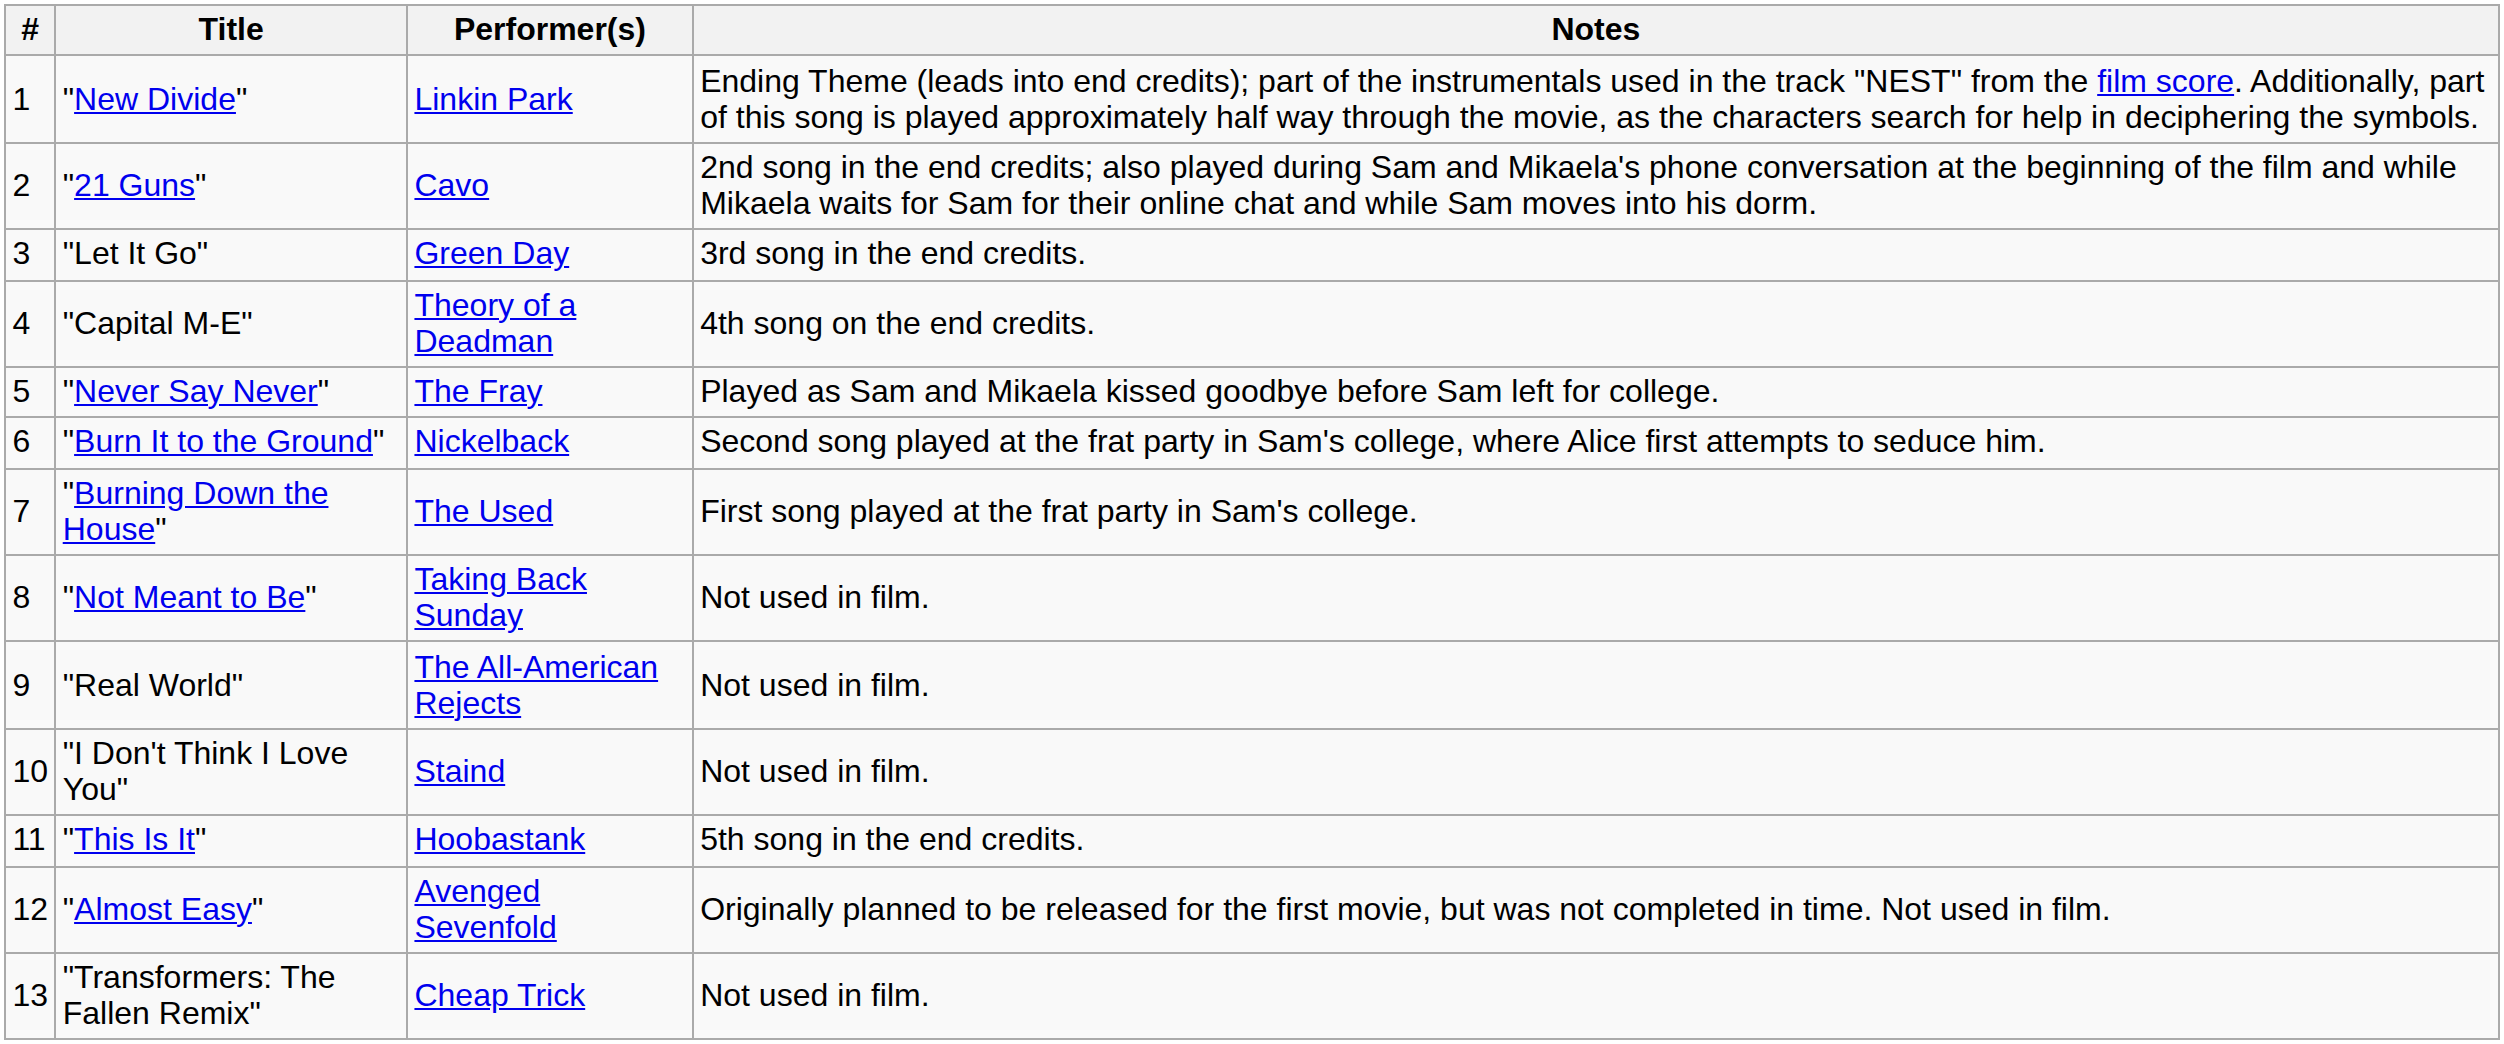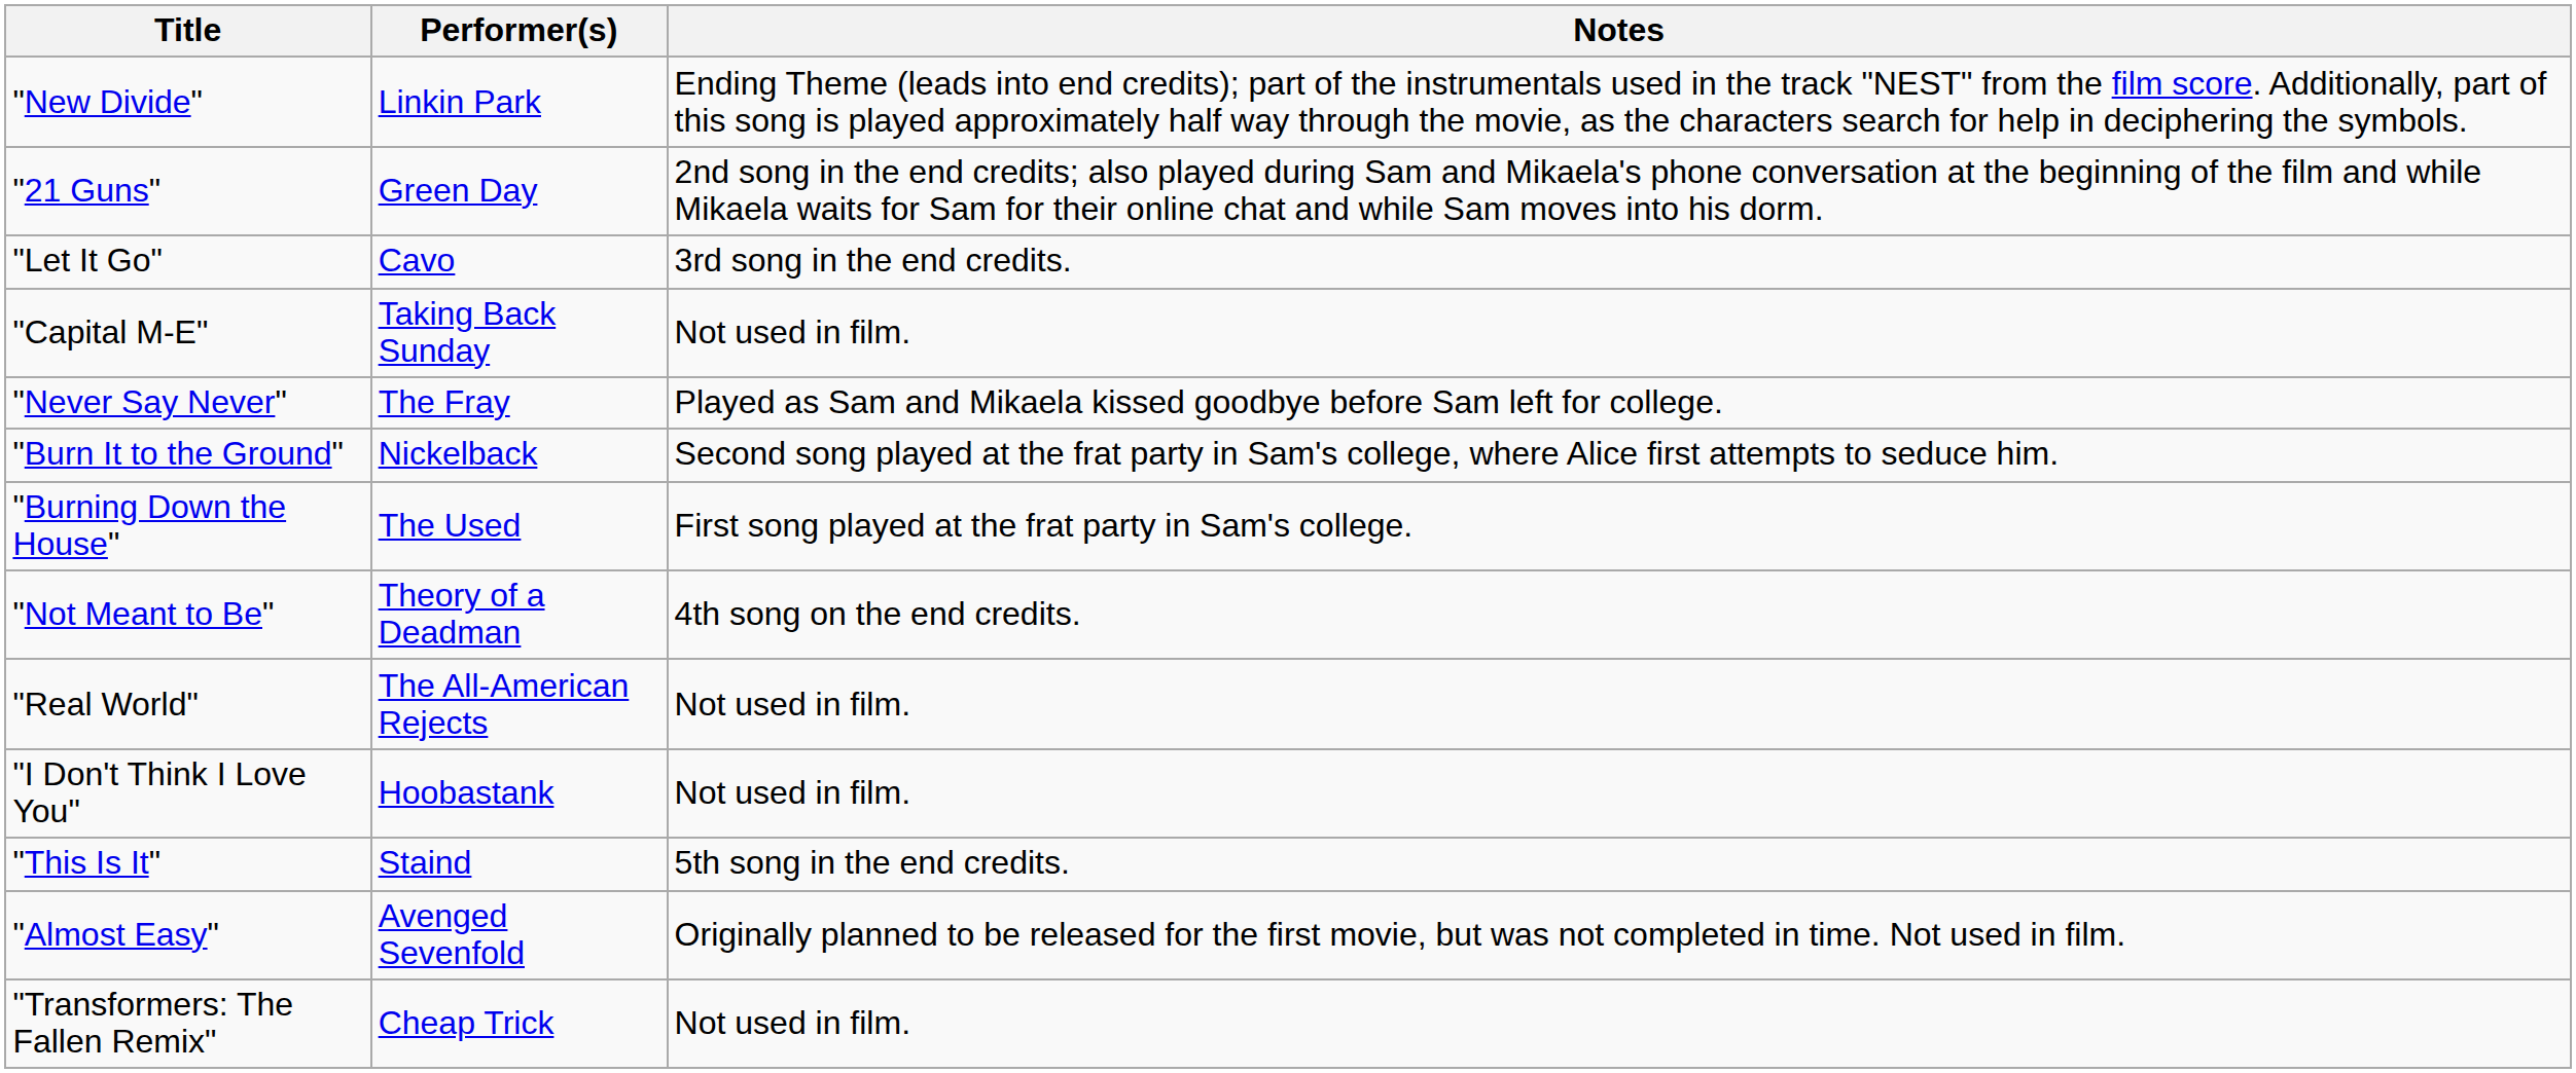- column: # | 1 | 2 | 3 | 4 | 5 | 6 | 7 | 8 | 9 | 10 | 11 | 12 | 13
"21 Guns" | Performer(s): Cavo -> Green Day
"Let It Go" | Performer(s): Green Day -> Cavo
"Capital M-E" | Performer(s): Theory of a Deadman -> Taking Back Sunday
"Capital M-E" | Notes: 4th song on the end credits. -> Not used in film.
"Not Meant to Be" | Performer(s): Taking Back Sunday -> Theory of a Deadman
"Not Meant to Be" | Notes: Not used in film. -> 4th song on the end credits.
"I Don't Think I Love You" | Performer(s): Staind -> Hoobastank
"This Is It" | Performer(s): Hoobastank -> Staind
